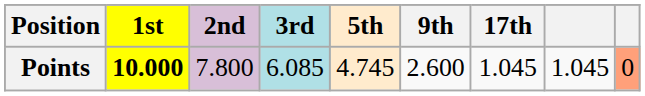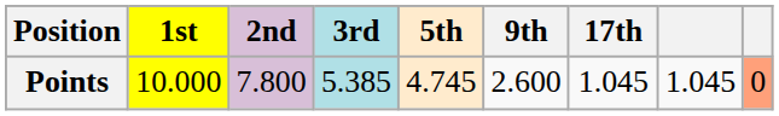Points | 1st: bold -> normal
Points | 3rd: 6.085 -> 5.385
